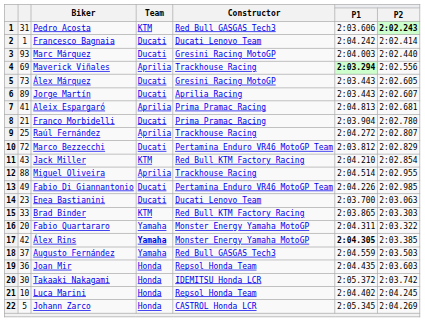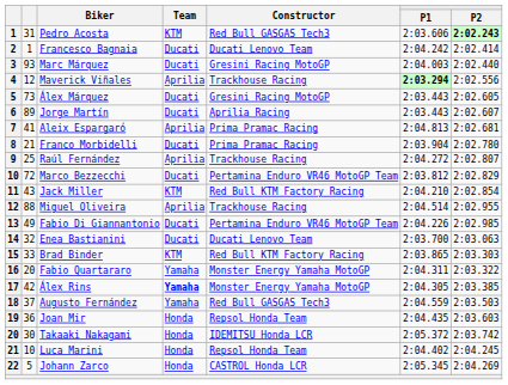Maverick Viñales | column 2: 69 -> 12
Enea Bastianini | column 2: 23 -> 32
Álex Rins | P1: bold -> normal
